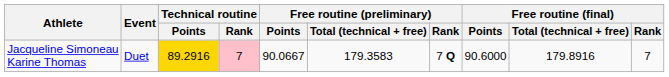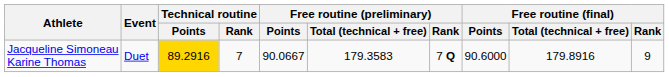Jacqueline Simoneau Karine Thomas | Technical routine / Rank: pink background -> no background
Jacqueline Simoneau Karine Thomas | Free routine (final) / Rank: 7 -> 9
